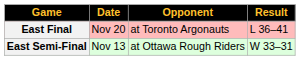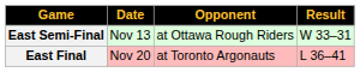rows swapped: East Semi-Final <-> East Final
